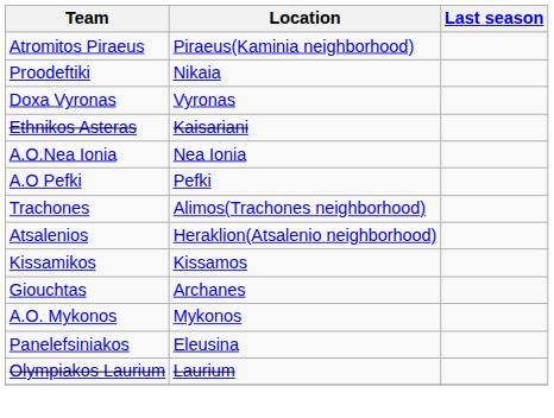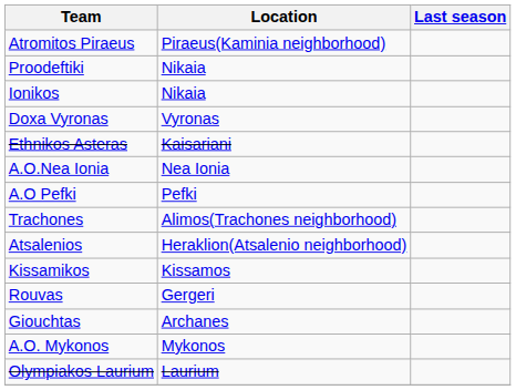+ row: Ionikos | Nikaia
+ row: Rouvas | Gergeri
- row: Panelefsiniakos | Eleusina
